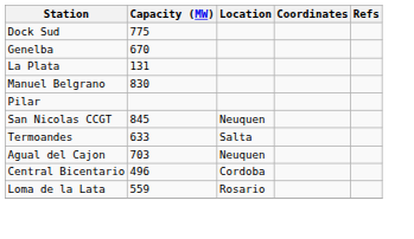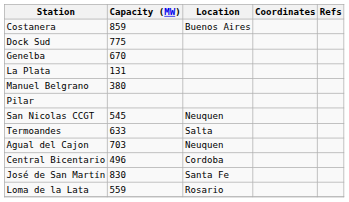+ row: Costanera | 859 | Buenos Aires
Manuel Belgrano | Capacity (MW): 830 -> 380
San Nicolas CCGT | Capacity (MW): 845 -> 545
+ row: José de San Martín | 830 | Santa Fe
